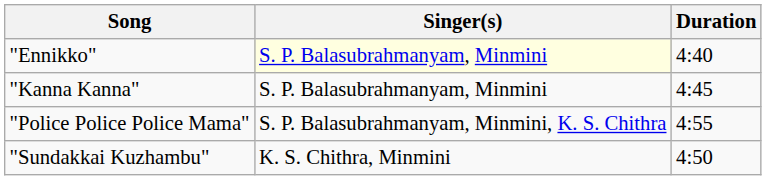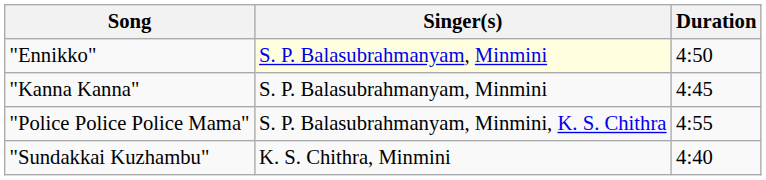"Ennikko" | Duration: 4:40 -> 4:50
"Sundakkai Kuzhambu" | Duration: 4:50 -> 4:40
